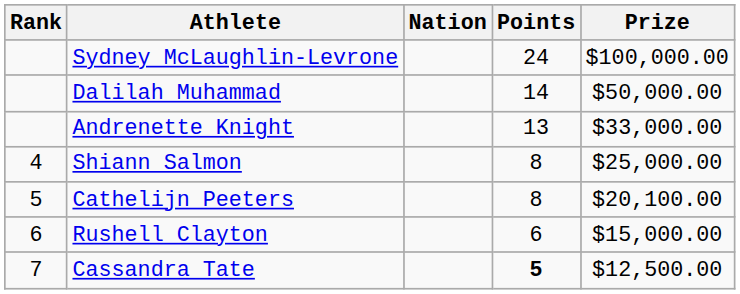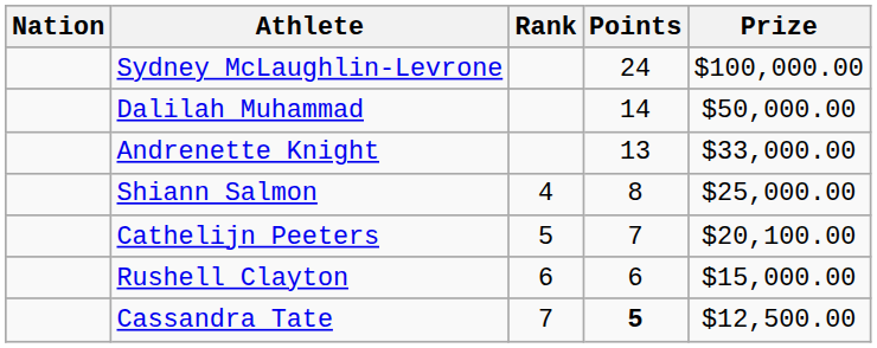columns swapped: Rank <-> Nation
Cathelijn Peeters | Points: 8 -> 7
